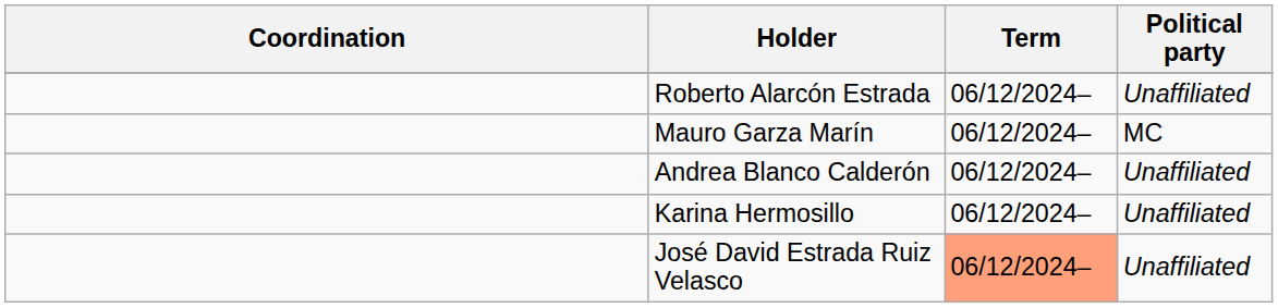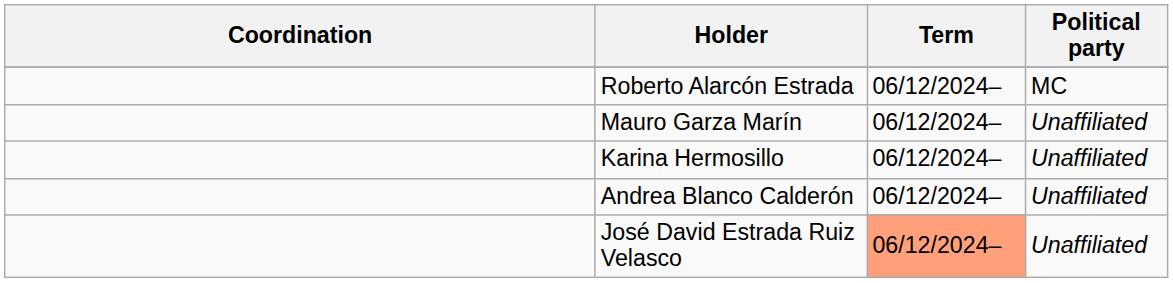Roberto Alarcón Estrada | Political party: Unaffiliated -> MC
Mauro Garza Marín | Political party: MC -> Unaffiliated
rows swapped: Andrea Blanco Calderón <-> Karina Hermosillo
